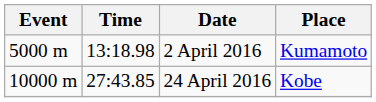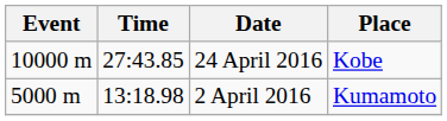rows swapped: 2 April 2016 <-> 24 April 2016
